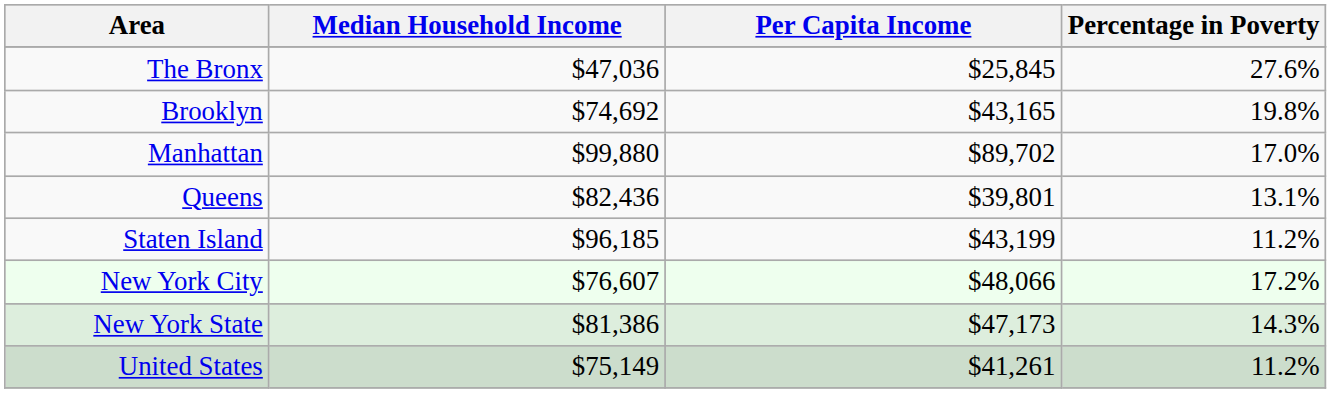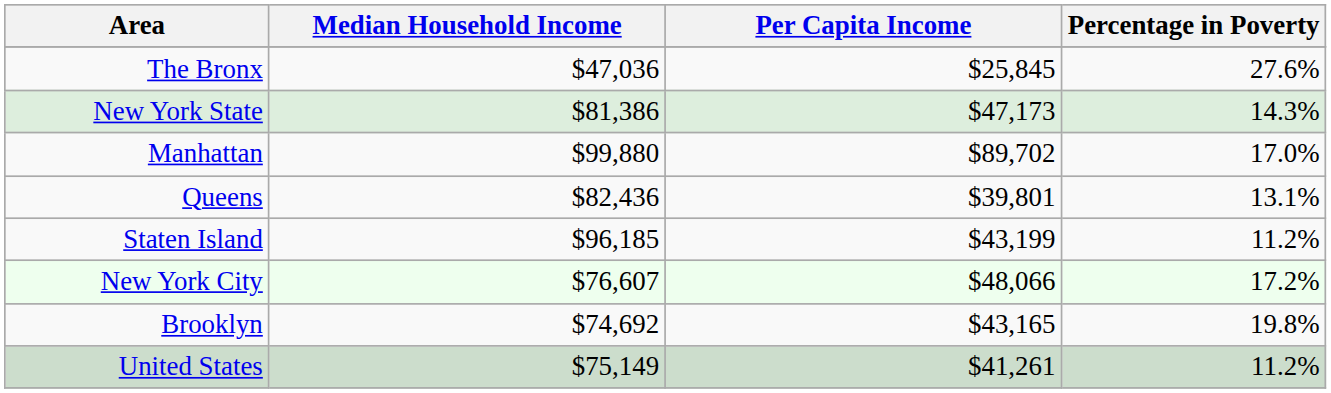rows swapped: Brooklyn <-> New York State
